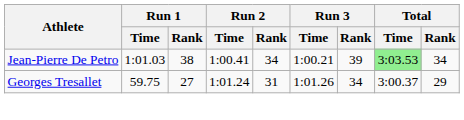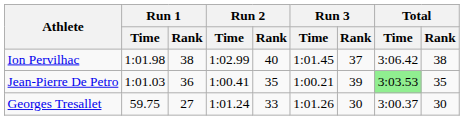+ row: Ion Pervilhac | 1:01.98 | 38 | 1:02.99 | 40 | 1:01.45 | 37 | 3:06.42 | 38
Jean-Pierre De Petro | Run 1 / Rank: 38 -> 36
Jean-Pierre De Petro | Run 2 / Rank: 34 -> 35
Jean-Pierre De Petro | Total / Rank: 34 -> 35
Georges Tresallet | Run 2 / Rank: 31 -> 33
Georges Tresallet | Run 3 / Rank: 34 -> 30
Georges Tresallet | Total / Rank: 29 -> 30
